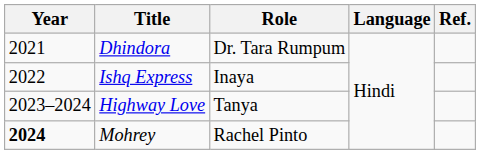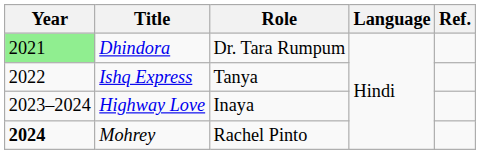Dhindora | Year: no background -> lightgreen background
Ishq Express | Role: Inaya -> Tanya
Highway Love | Role: Tanya -> Inaya
